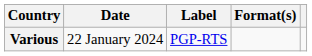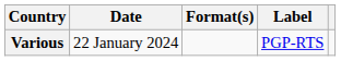columns swapped: Format(s) <-> Label
